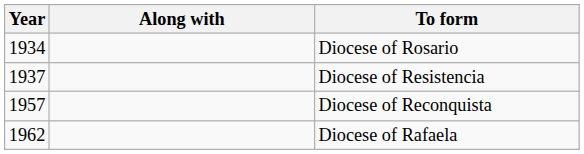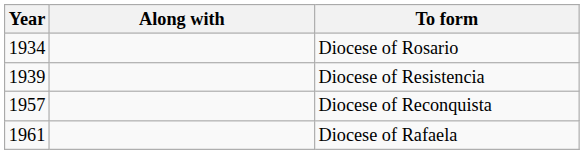Diocese of Resistencia | Year: 1937 -> 1939
Diocese of Rafaela | Year: 1962 -> 1961
